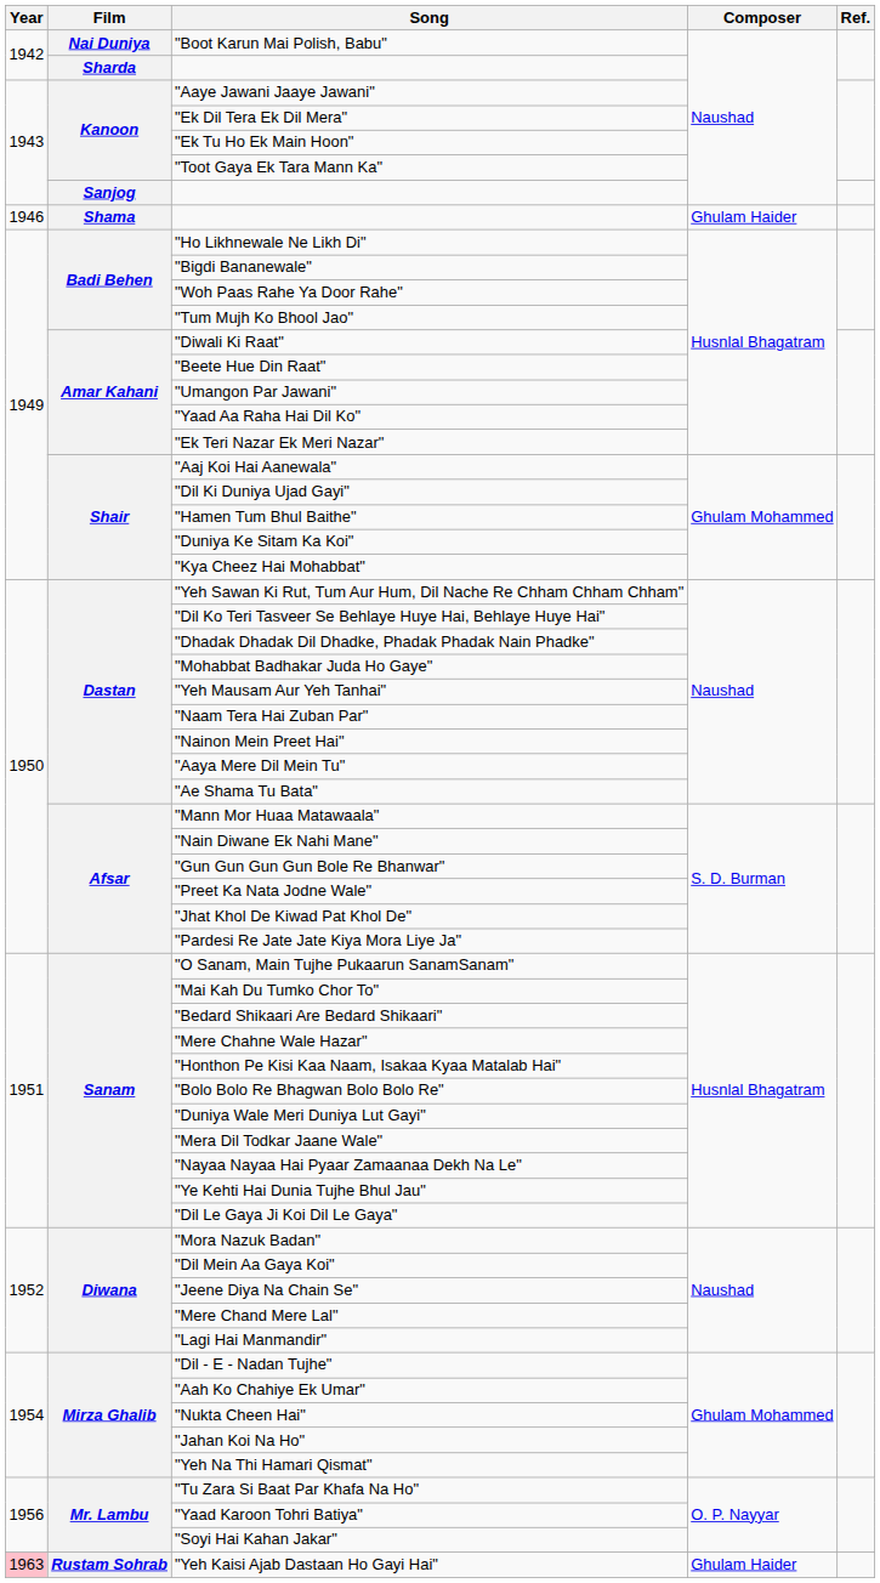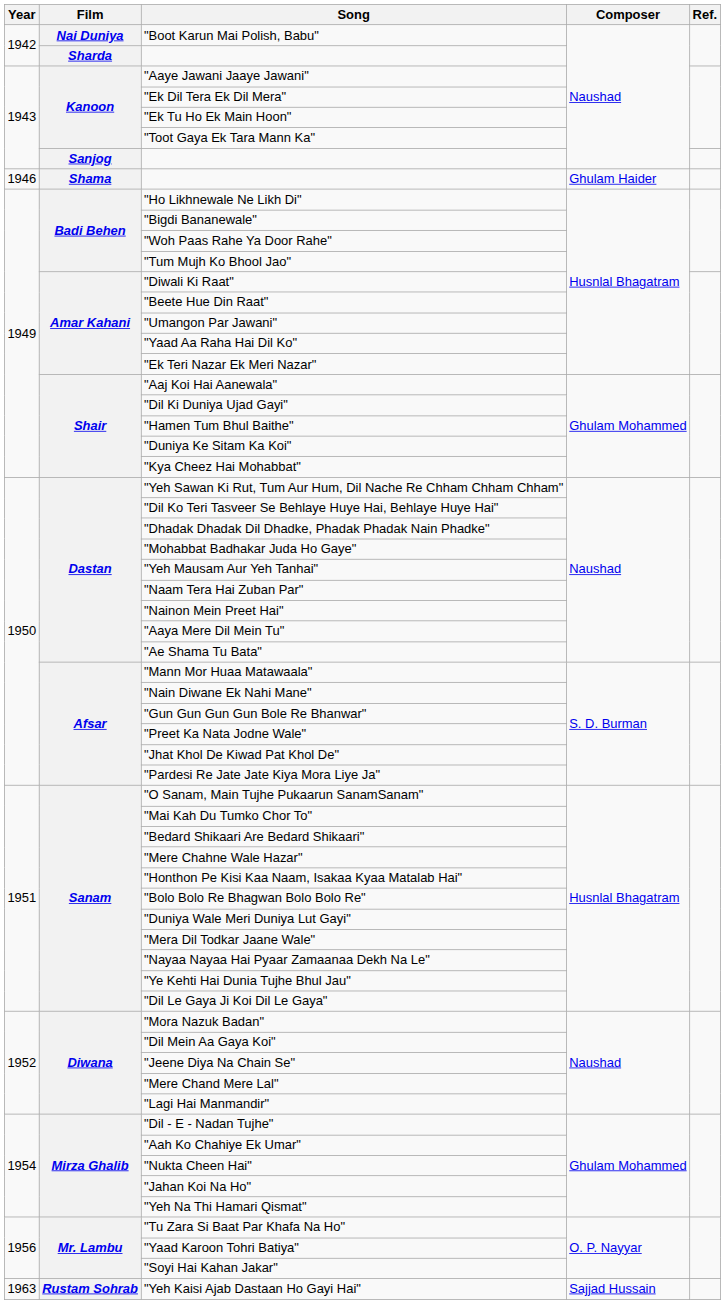"Yeh Kaisi Ajab Dastaan Ho Gayi Hai" | Year: pink background -> no background
"Yeh Kaisi Ajab Dastaan Ho Gayi Hai" | Composer: Ghulam Haider -> Sajjad Hussain
